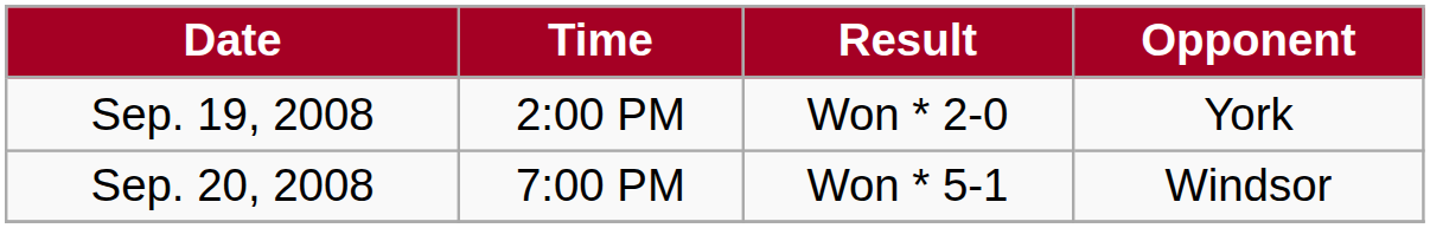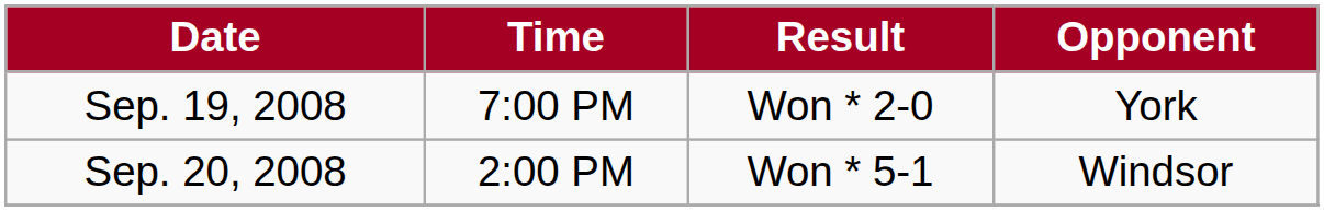Sep. 19, 2008 | Time: 2:00 PM -> 7:00 PM
Sep. 20, 2008 | Time: 7:00 PM -> 2:00 PM
